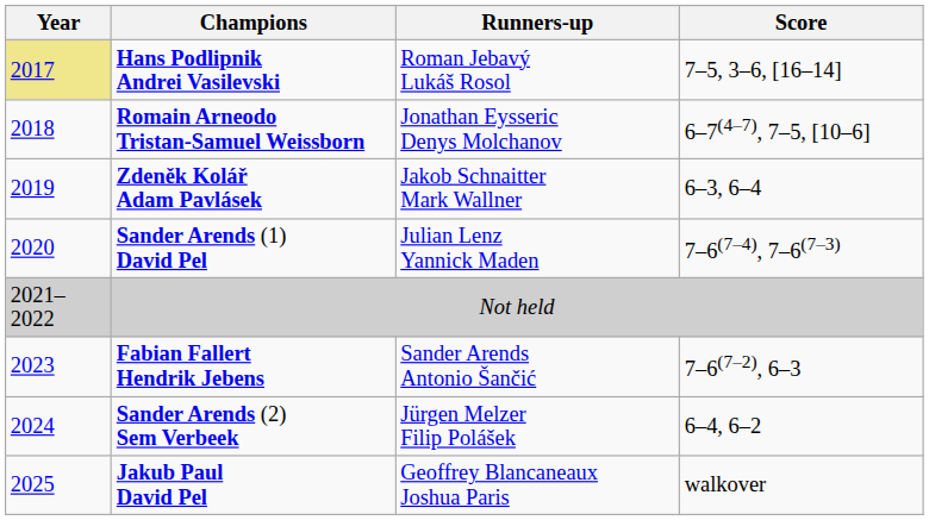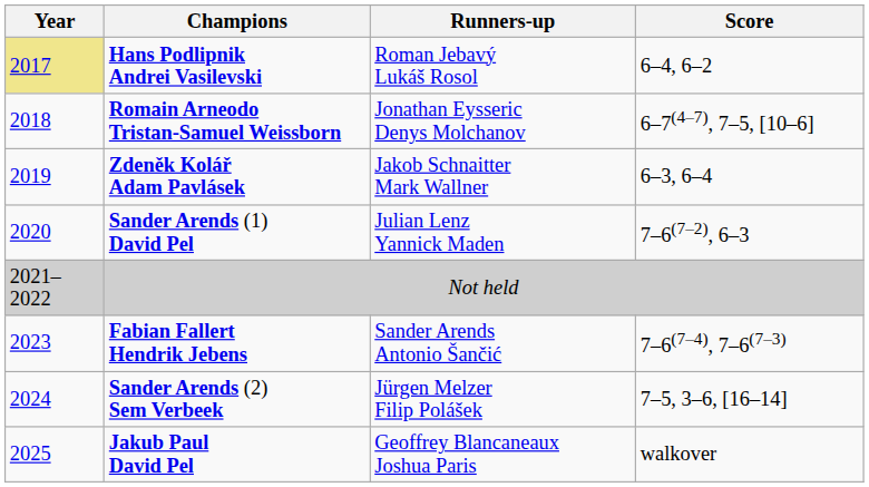Hans Podlipnik Andrei Vasilevski | Score: 7–5, 3–6, [16–14] -> 6–4, 6–2
Sander Arends (1) David Pel | Score: 7–6(7–4), 7–6(7–3) -> 7–6(7–2), 6–3
Fabian Fallert Hendrik Jebens | Score: 7–6(7–2), 6–3 -> 7–6(7–4), 7–6(7–3)
Sander Arends (2) Sem Verbeek | Score: 6–4, 6–2 -> 7–5, 3–6, [16–14]
